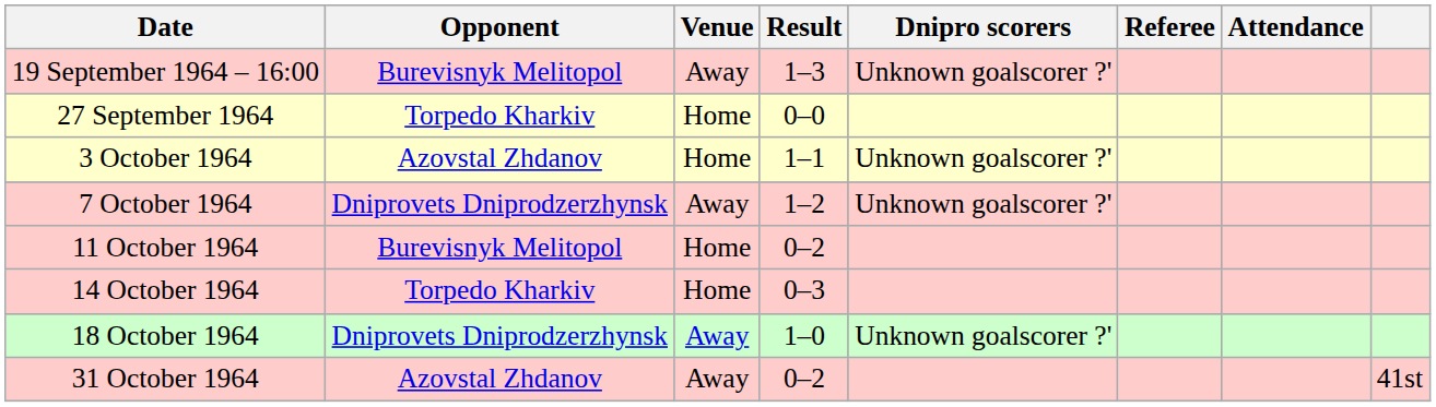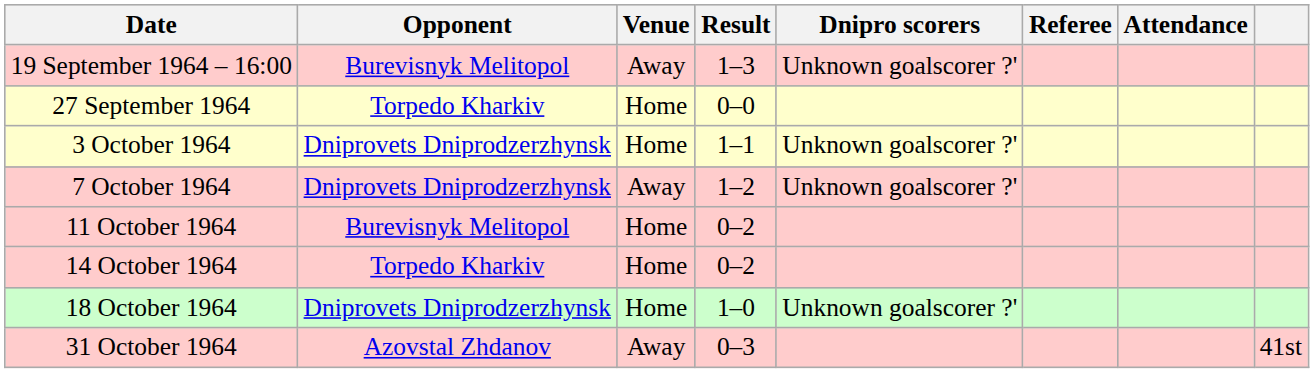3 October 1964 | Opponent: Azovstal Zhdanov -> Dniprovets Dniprodzerzhynsk
14 October 1964 | Result: 0–3 -> 0–2
18 October 1964 | Venue: Away -> Home
31 October 1964 | Result: 0–2 -> 0–3
